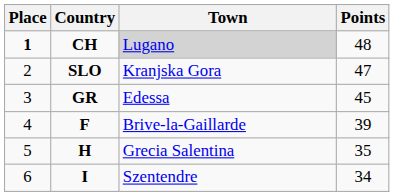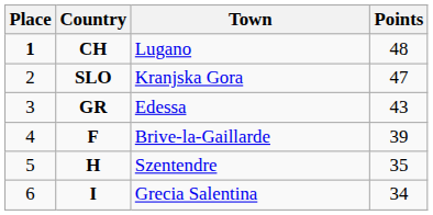CH | Town: lightgrey background -> no background
GR | Points: 45 -> 43
H | Town: Grecia Salentina -> Szentendre
I | Town: Szentendre -> Grecia Salentina
